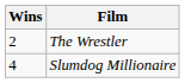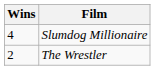rows swapped: Slumdog Millionaire <-> The Wrestler
